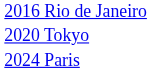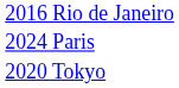rows swapped: 2020 Tokyo <-> 2024 Paris
